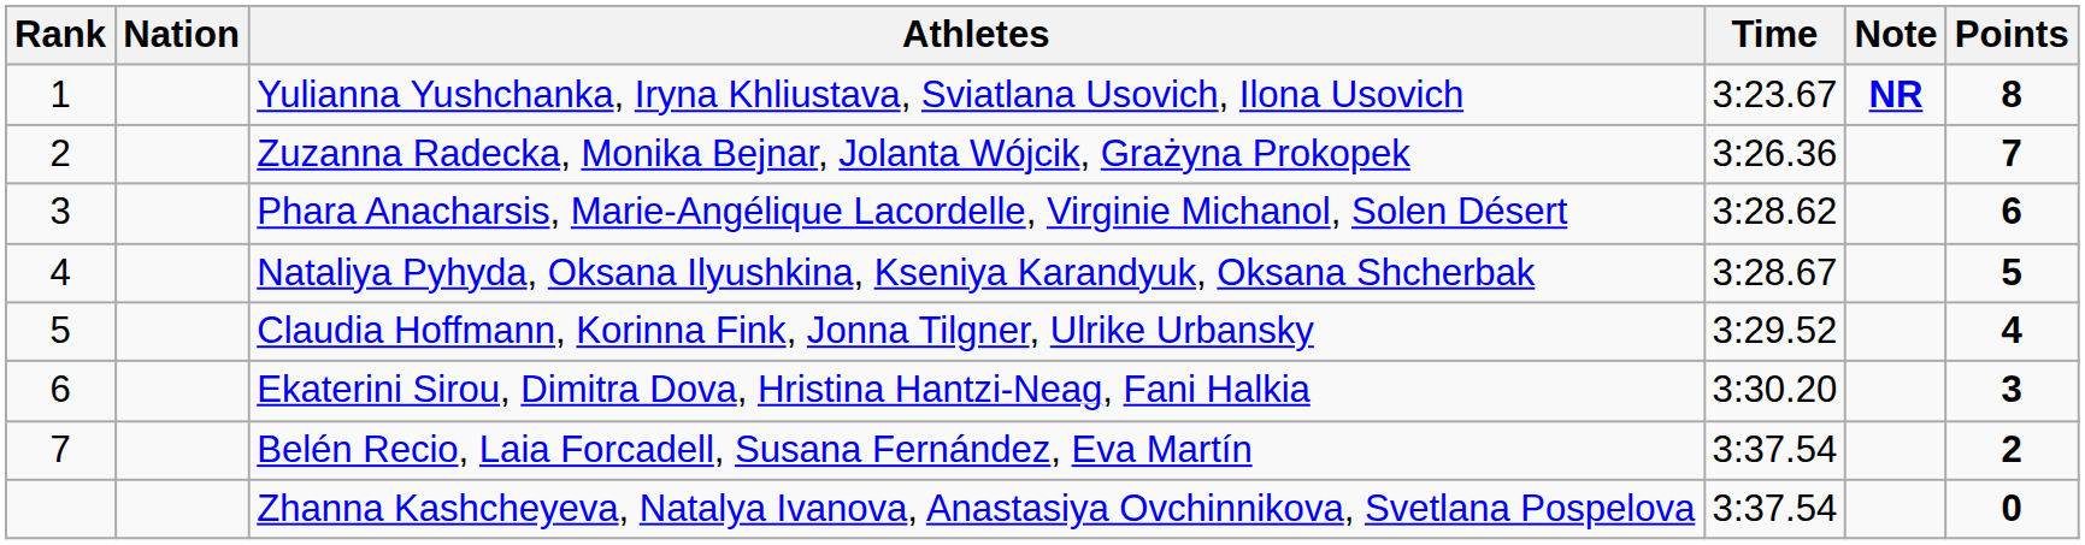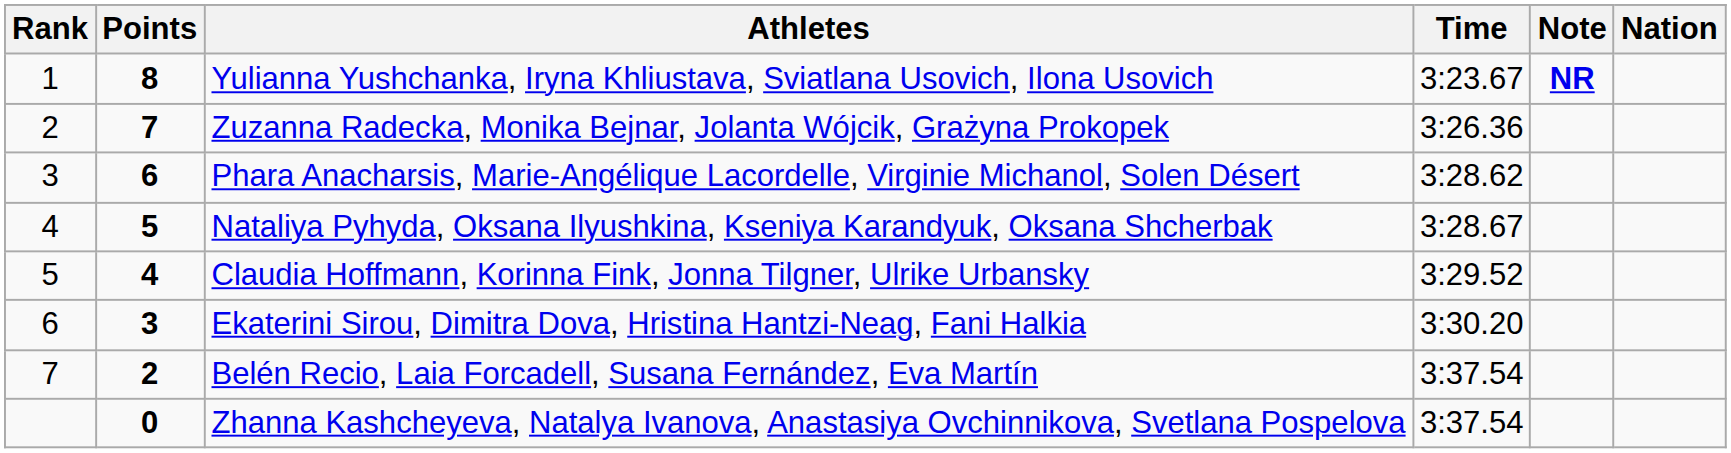columns swapped: Nation <-> Points
